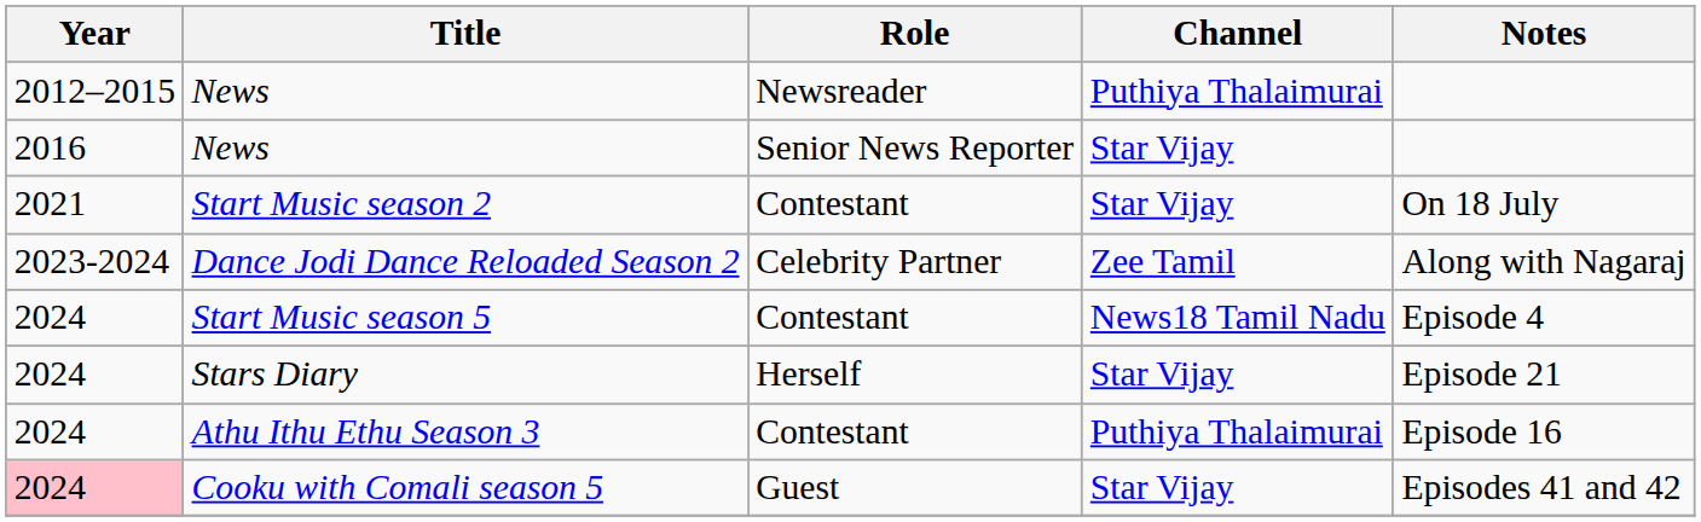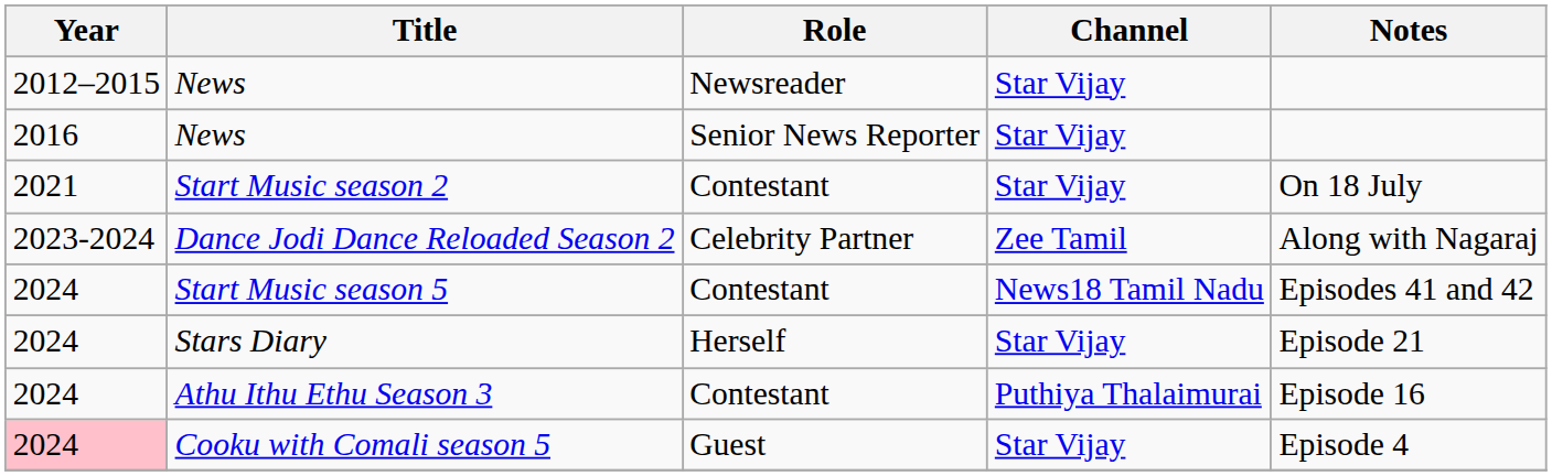News / Newsreader | Channel: Puthiya Thalaimurai -> Star Vijay
Start Music season 5 | Notes: Episode 4 -> Episodes 41 and 42
Cooku with Comali season 5 | Notes: Episodes 41 and 42 -> Episode 4
